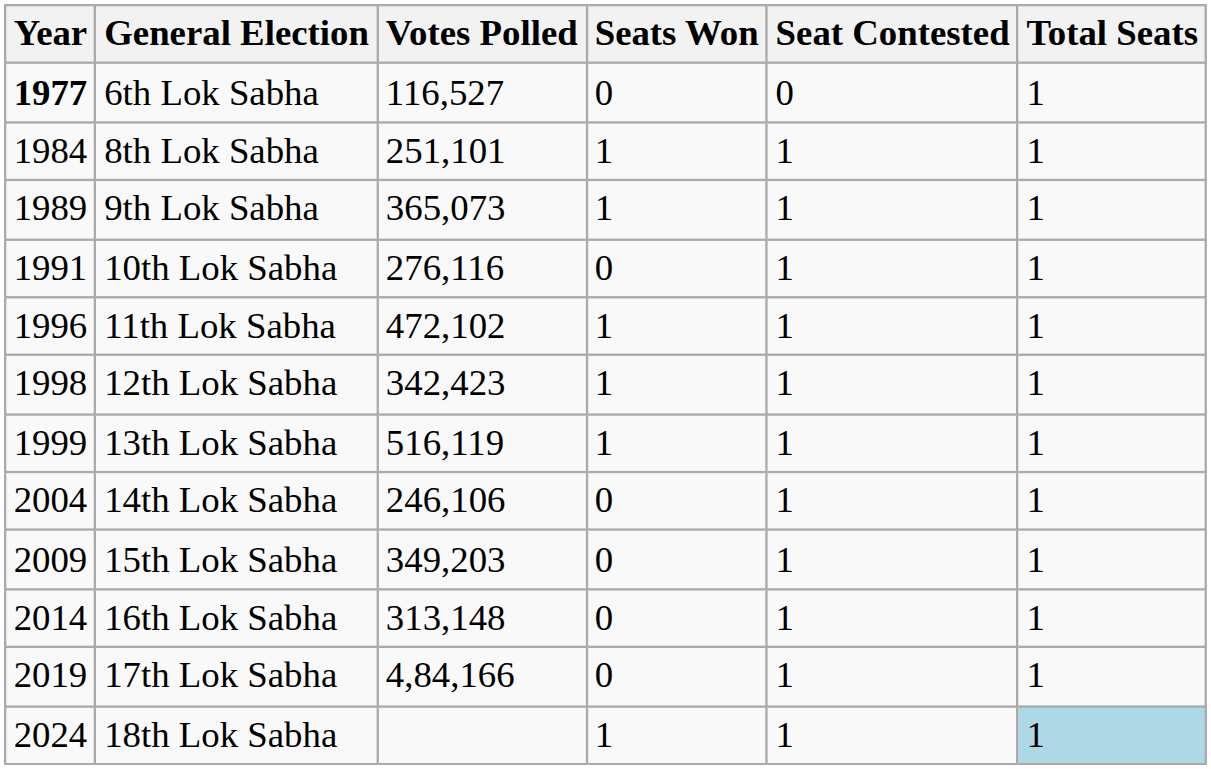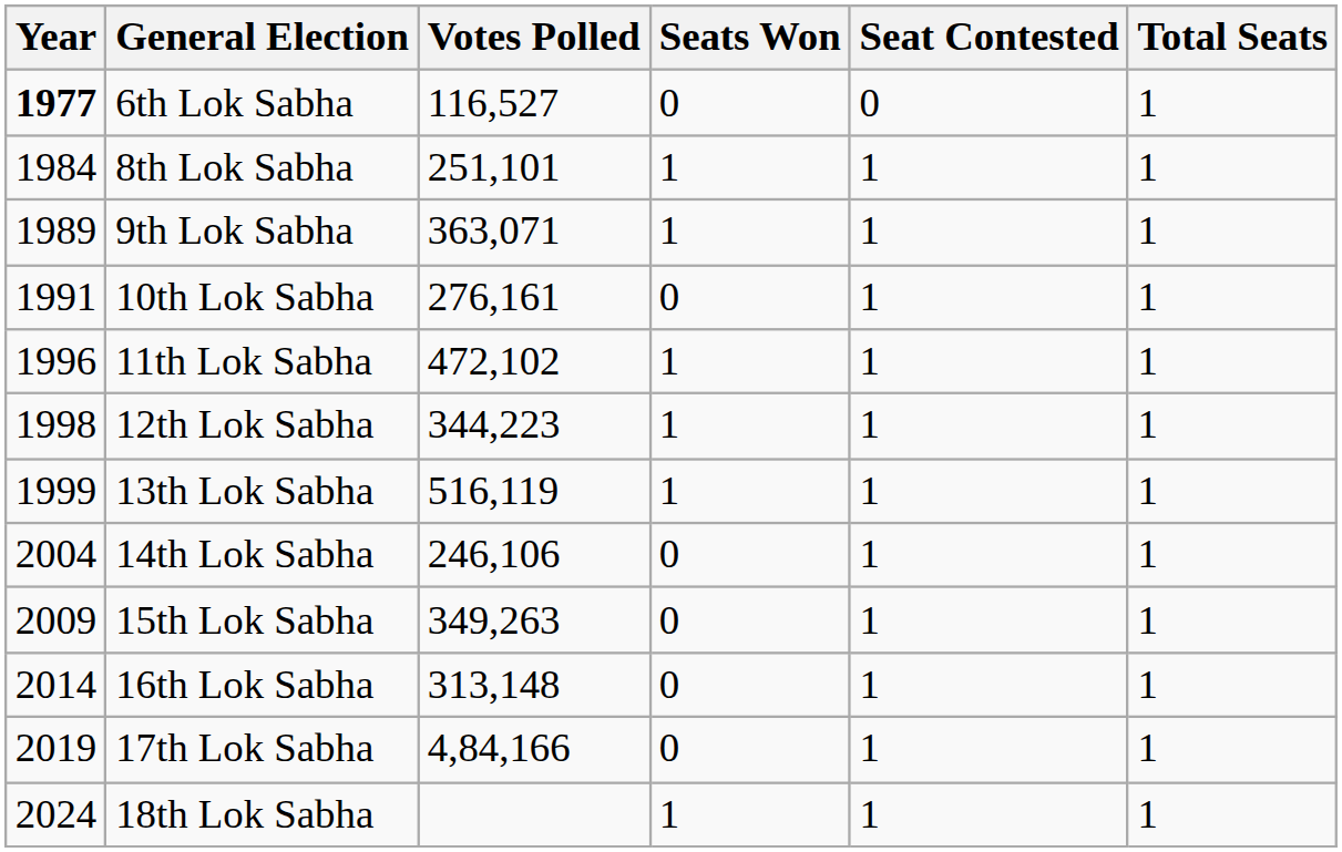9th Lok Sabha | Votes Polled: 365,073 -> 363,071
10th Lok Sabha | Votes Polled: 276,116 -> 276,161
12th Lok Sabha | Votes Polled: 342,423 -> 344,223
15th Lok Sabha | Votes Polled: 349,203 -> 349,263
18th Lok Sabha | Total Seats: lightblue background -> no background
